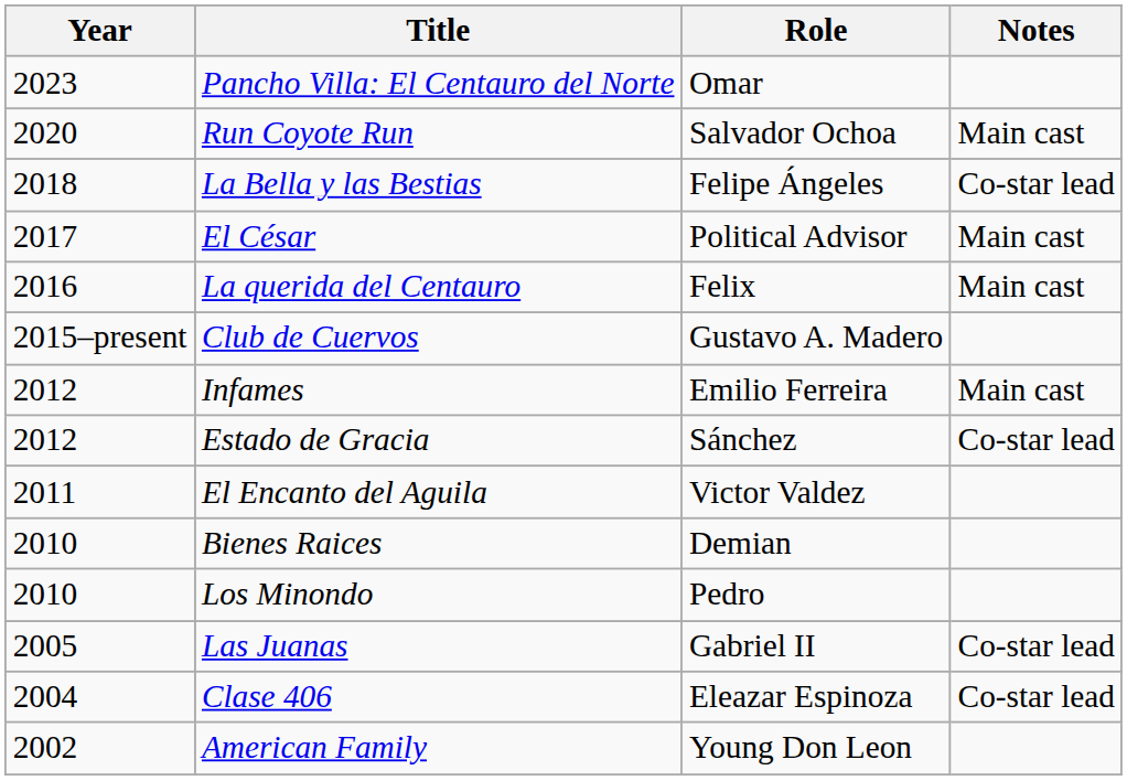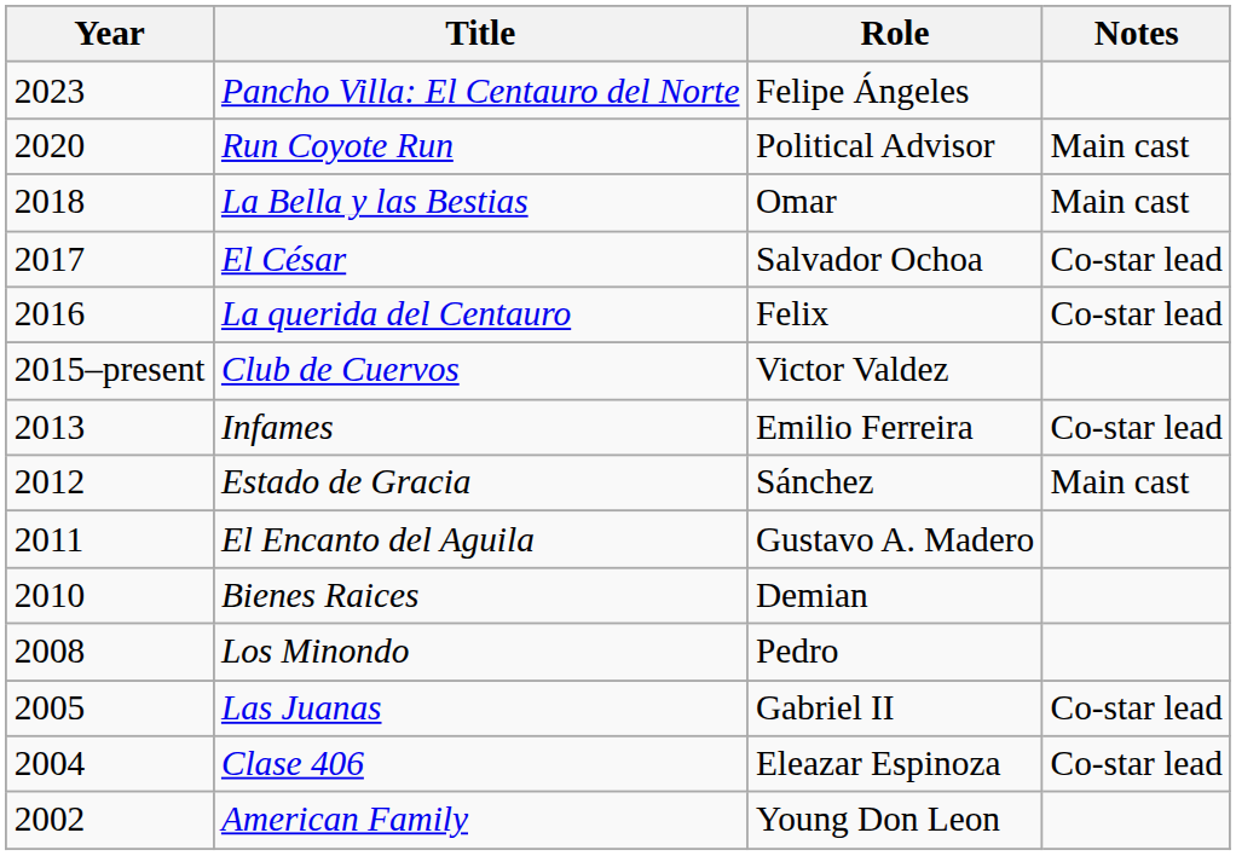Pancho Villa: El Centauro del Norte | Role: Omar -> Felipe Ángeles
Run Coyote Run | Role: Salvador Ochoa -> Political Advisor
La Bella y las Bestias | Role: Felipe Ángeles -> Omar
La Bella y las Bestias | Notes: Co-star lead -> Main cast
El César | Role: Political Advisor -> Salvador Ochoa
El César | Notes: Main cast -> Co-star lead
La querida del Centauro | Notes: Main cast -> Co-star lead
Club de Cuervos | Role: Gustavo A. Madero -> Victor Valdez
Infames | Year: 2012 -> 2013
Infames | Notes: Main cast -> Co-star lead
Estado de Gracia | Notes: Co-star lead -> Main cast
El Encanto del Aguila | Role: Victor Valdez -> Gustavo A. Madero
Los Minondo | Year: 2010 -> 2008
